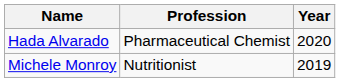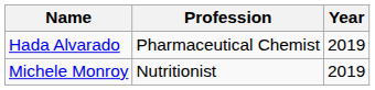Hada Alvarado | Year: 2020 -> 2019
